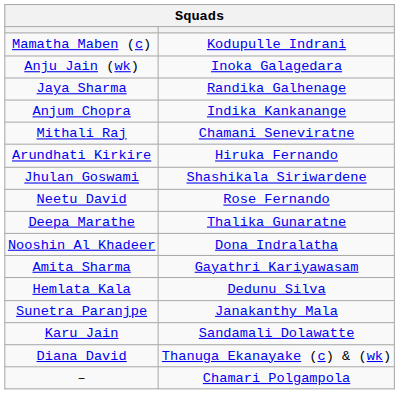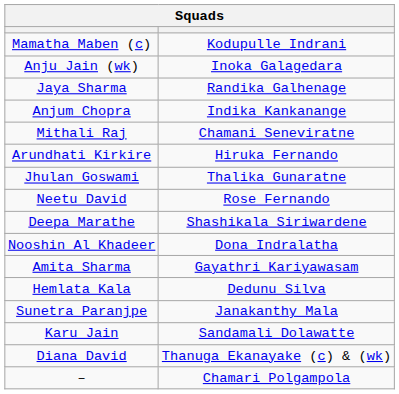Jhulan Goswami | column 2: Shashikala Siriwardene -> Thalika Gunaratne
Deepa Marathe | column 2: Thalika Gunaratne -> Shashikala Siriwardene
